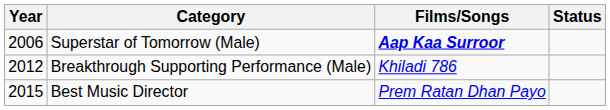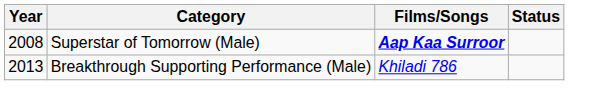Superstar of Tomorrow (Male) | Year: 2006 -> 2008
Breakthrough Supporting Performance (Male) | Year: 2012 -> 2013
- row: 2015 | Best Music Director | Prem Ratan Dhan Payo
